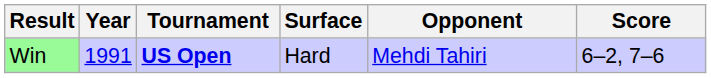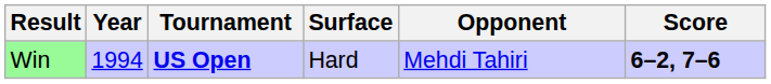Win | Year: 1991 -> 1994
Win | Score: normal -> bold
